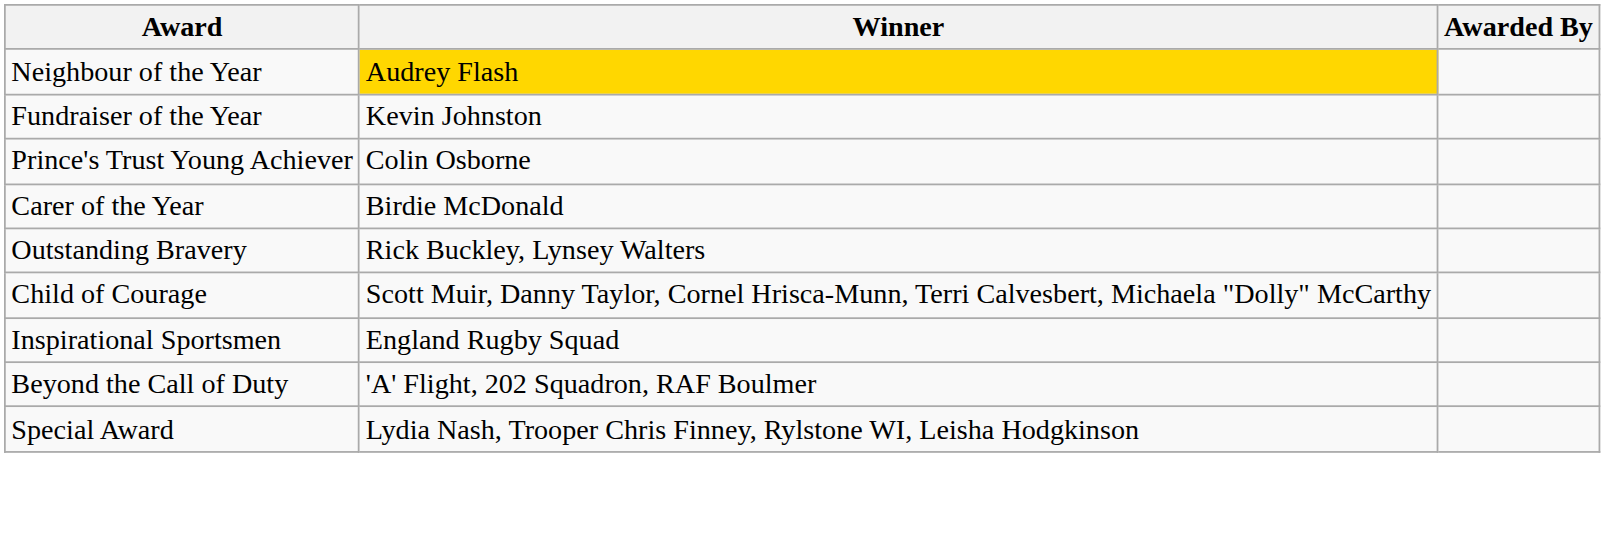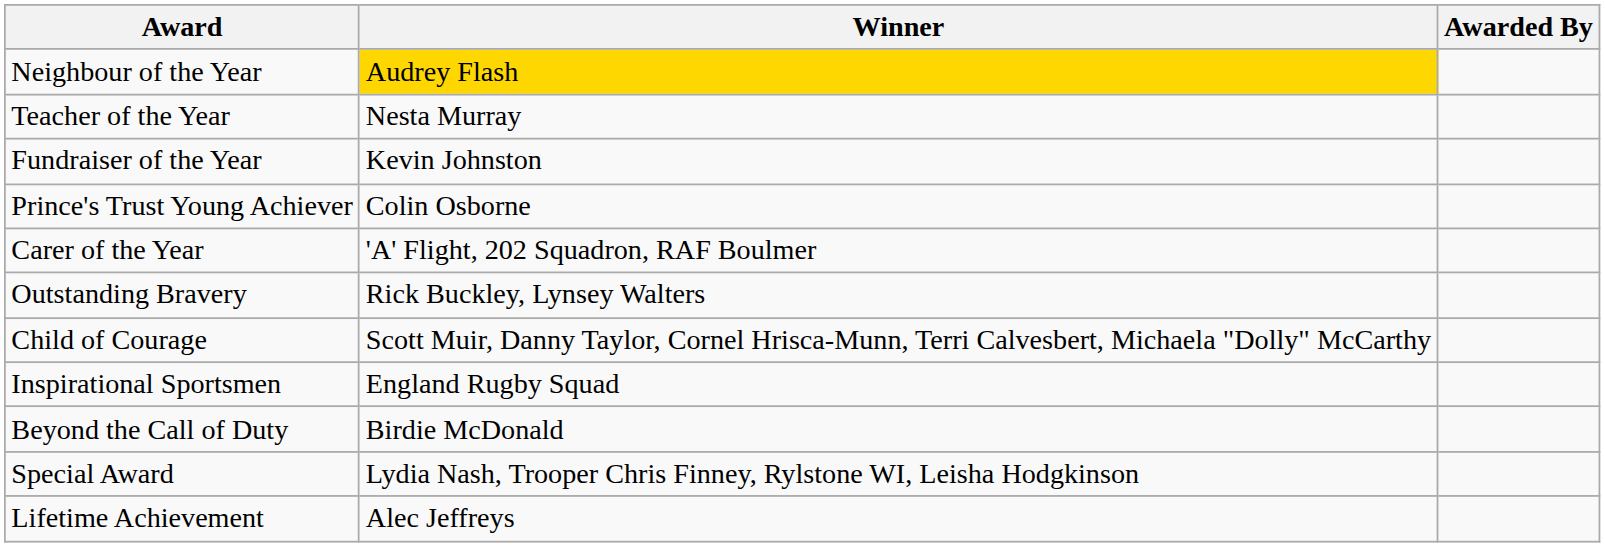+ row: Teacher of the Year | Nesta Murray
Carer of the Year | Winner: Birdie McDonald -> 'A' Flight, 202 Squadron, RAF Boulmer
Beyond the Call of Duty | Winner: 'A' Flight, 202 Squadron, RAF Boulmer -> Birdie McDonald
+ row: Lifetime Achievement | Alec Jeffreys
